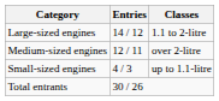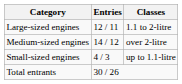Large-sized engines | Entries: 14 / 12 -> 12 / 11
Medium-sized engines | Entries: 12 / 11 -> 14 / 12
